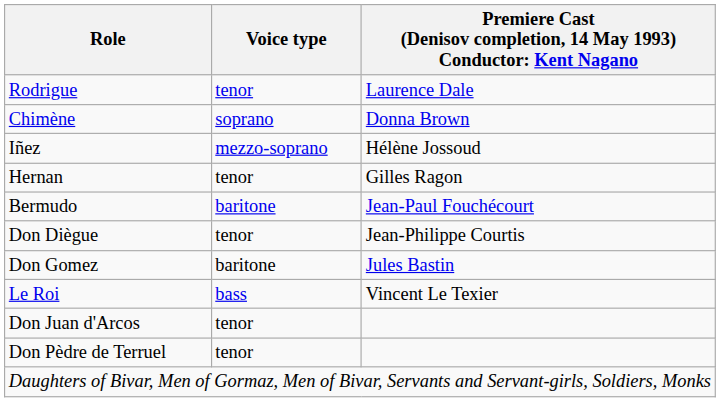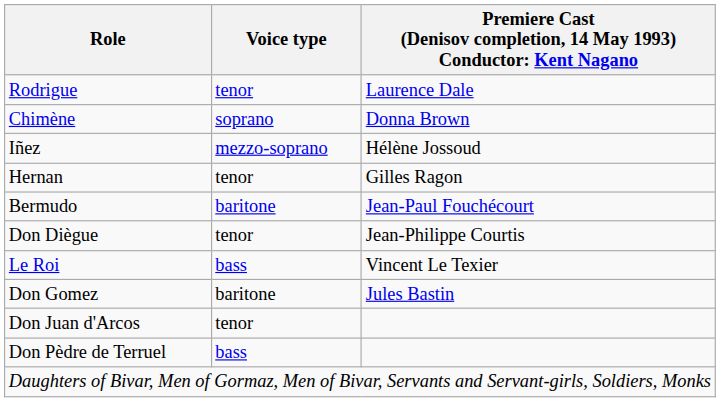rows swapped: Don Gomez <-> Le Roi
Don Pèdre de Terruel | Voice type: tenor -> bass
